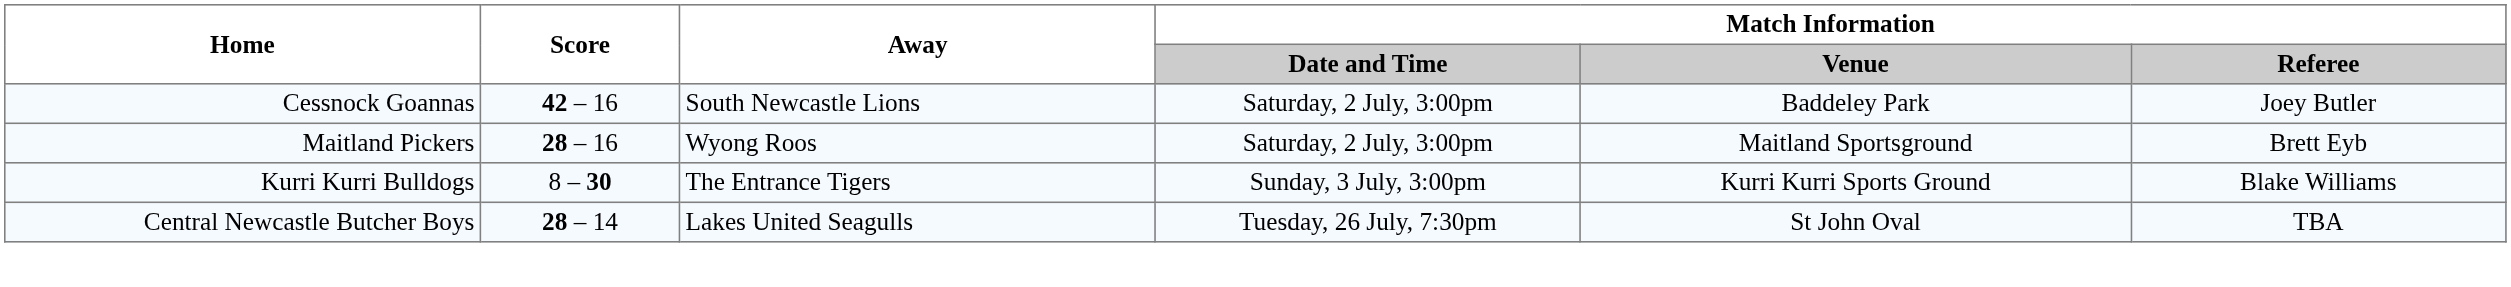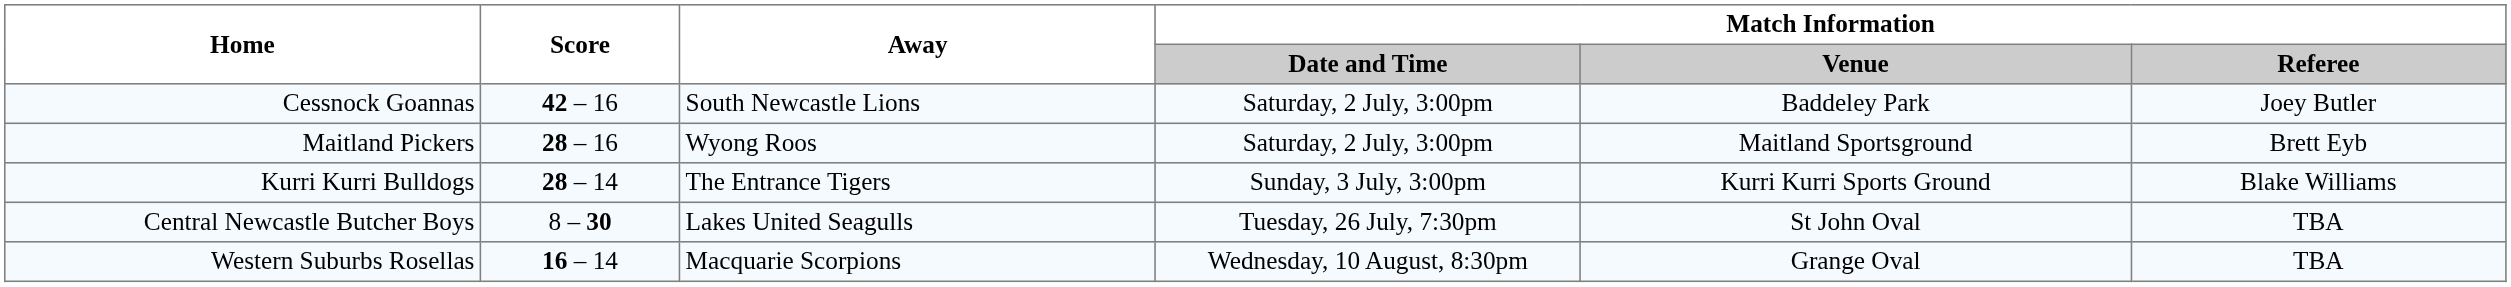Kurri Kurri Bulldogs | Score: 8 – 30 -> 28 – 14
Central Newcastle Butcher Boys | Score: 28 – 14 -> 8 – 30
+ row: Western Suburbs Rosellas | 16 – 14 | Macquarie Scorpions | Wednesday, 10 August, 8:30pm | Grange Oval | TBA
